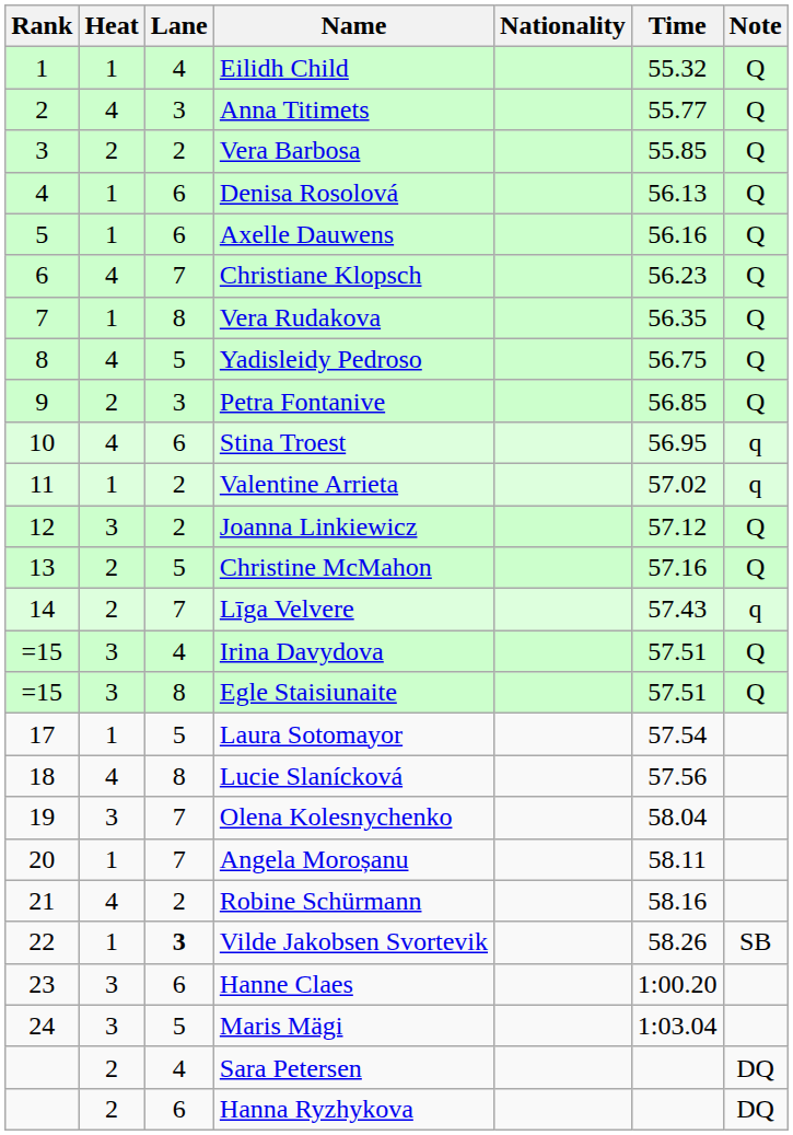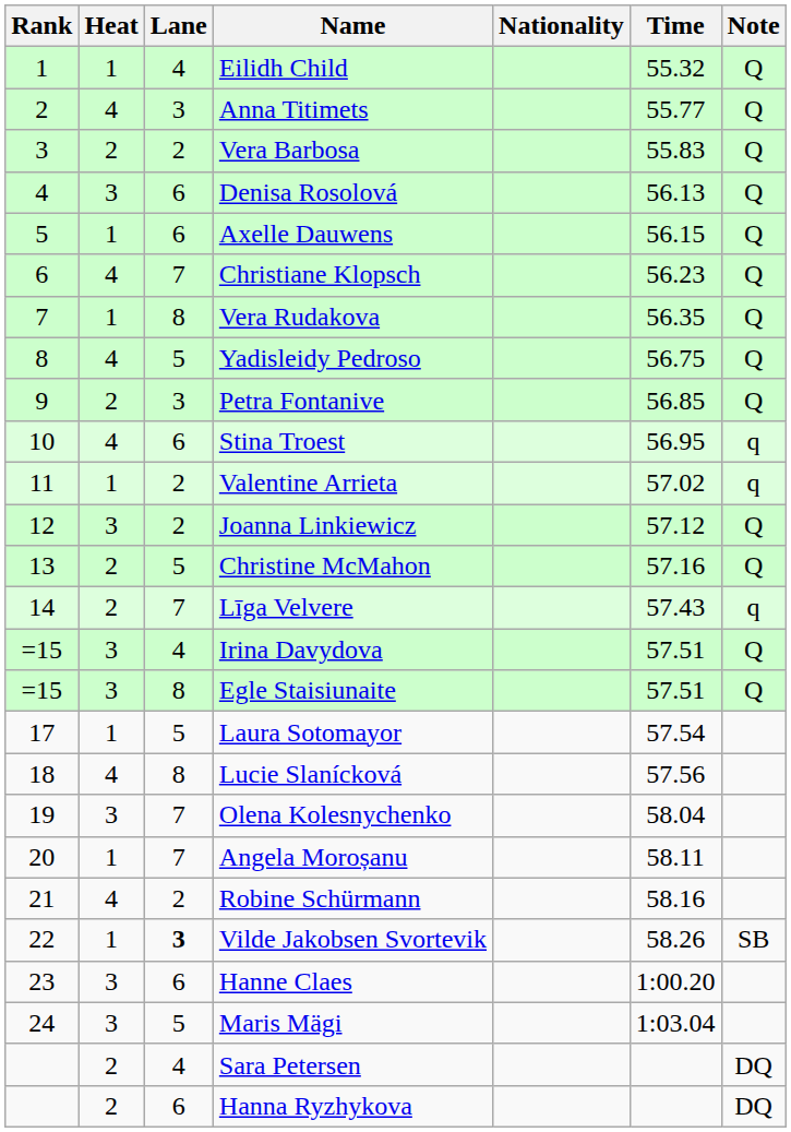Vera Barbosa | Time: 55.85 -> 55.83
Denisa Rosolová | Heat: 1 -> 3
Axelle Dauwens | Time: 56.16 -> 56.15
